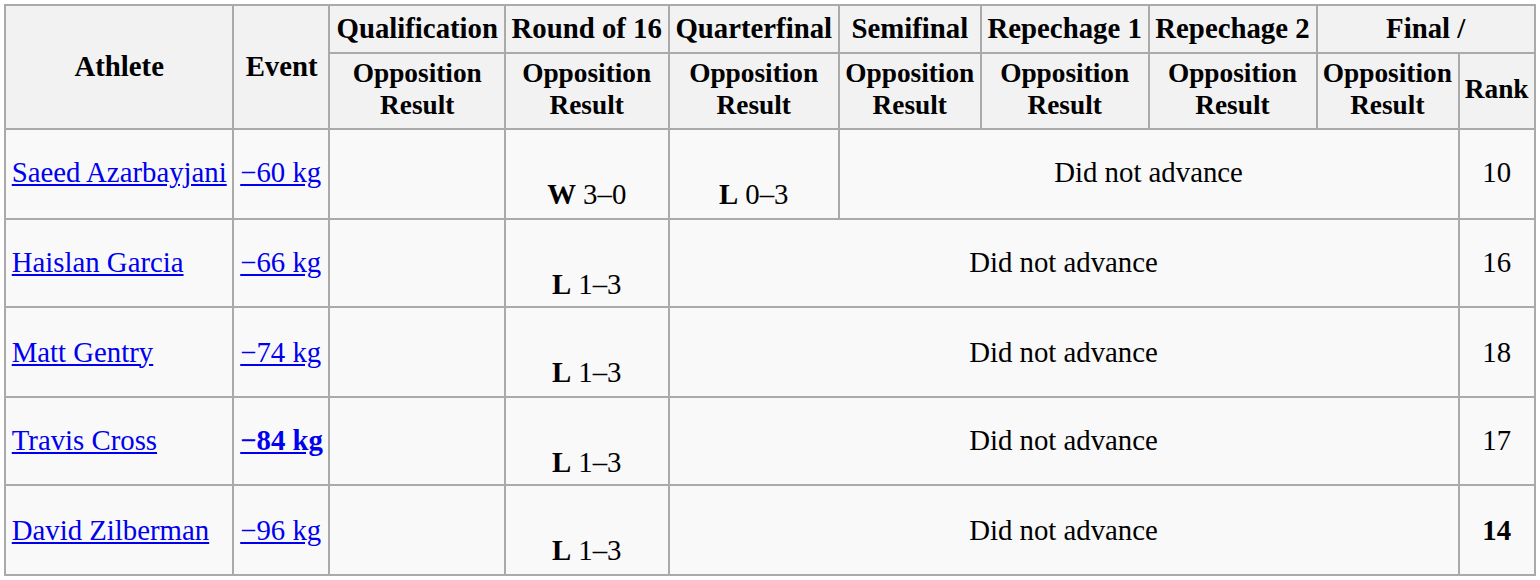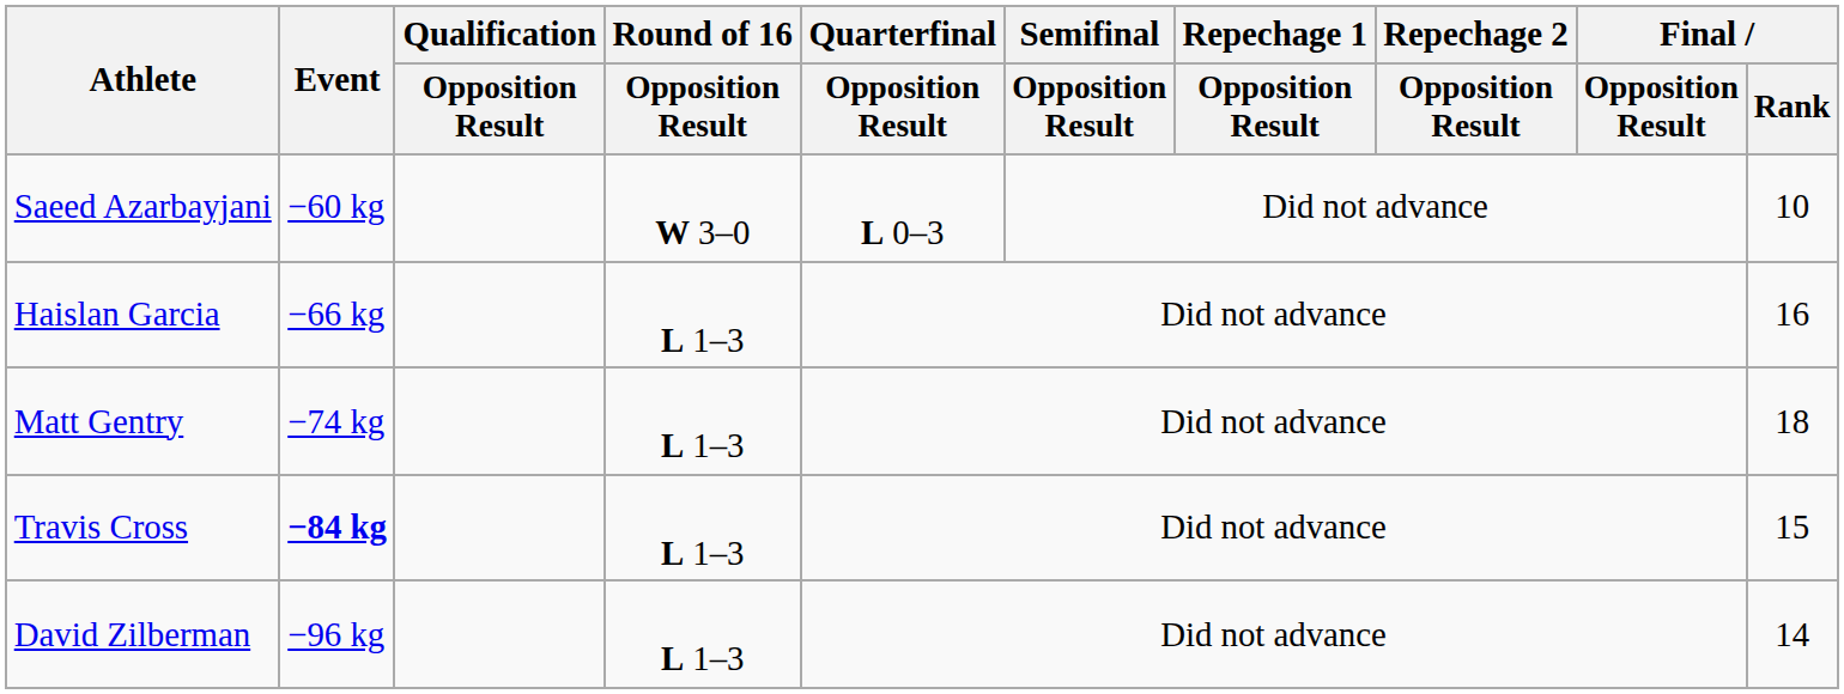Travis Cross | Final / Rank: 17 -> 15
David Zilberman | Final / Rank: bold -> normal
